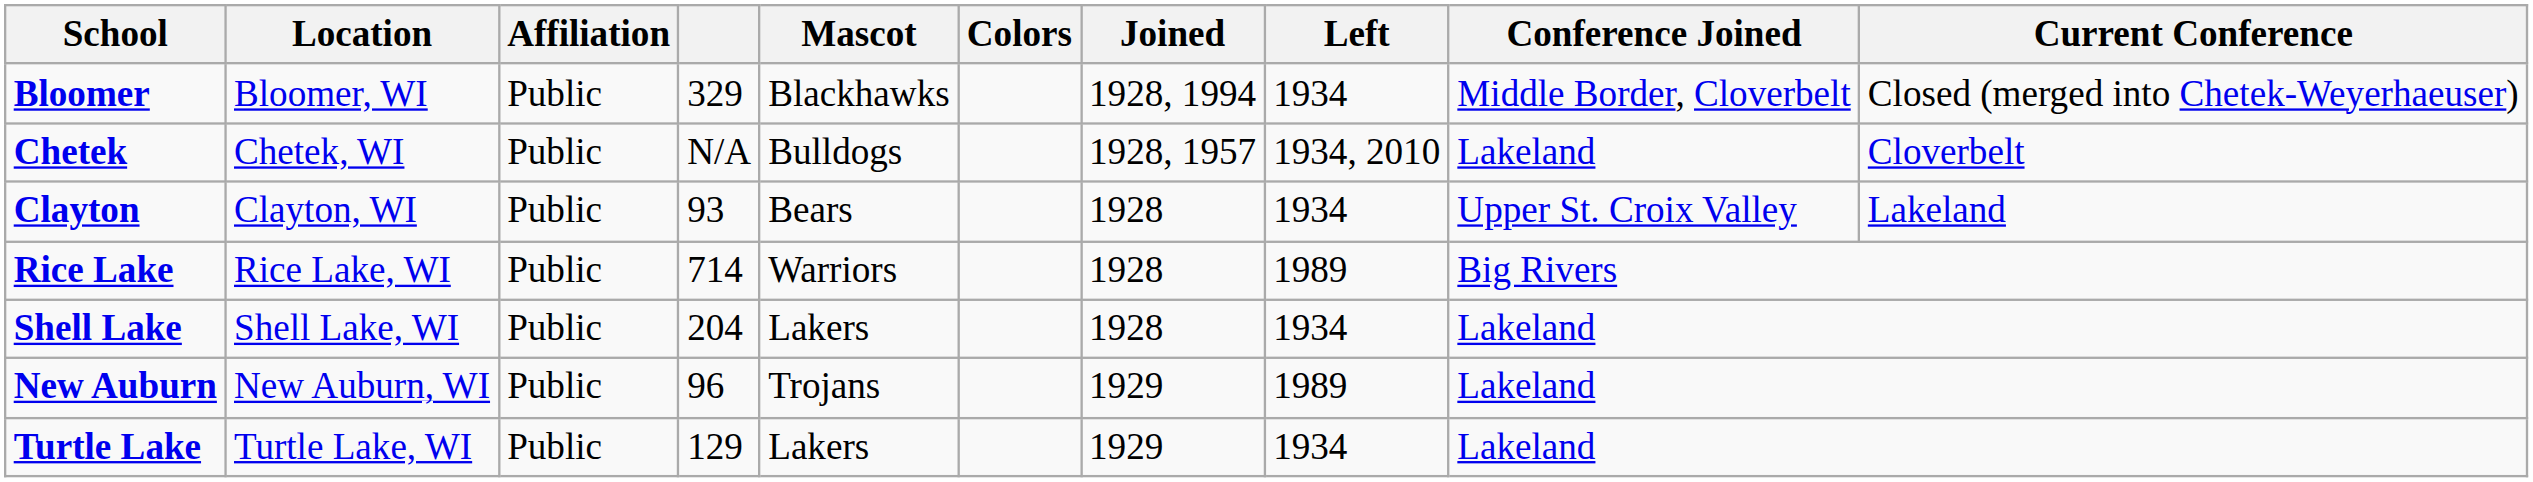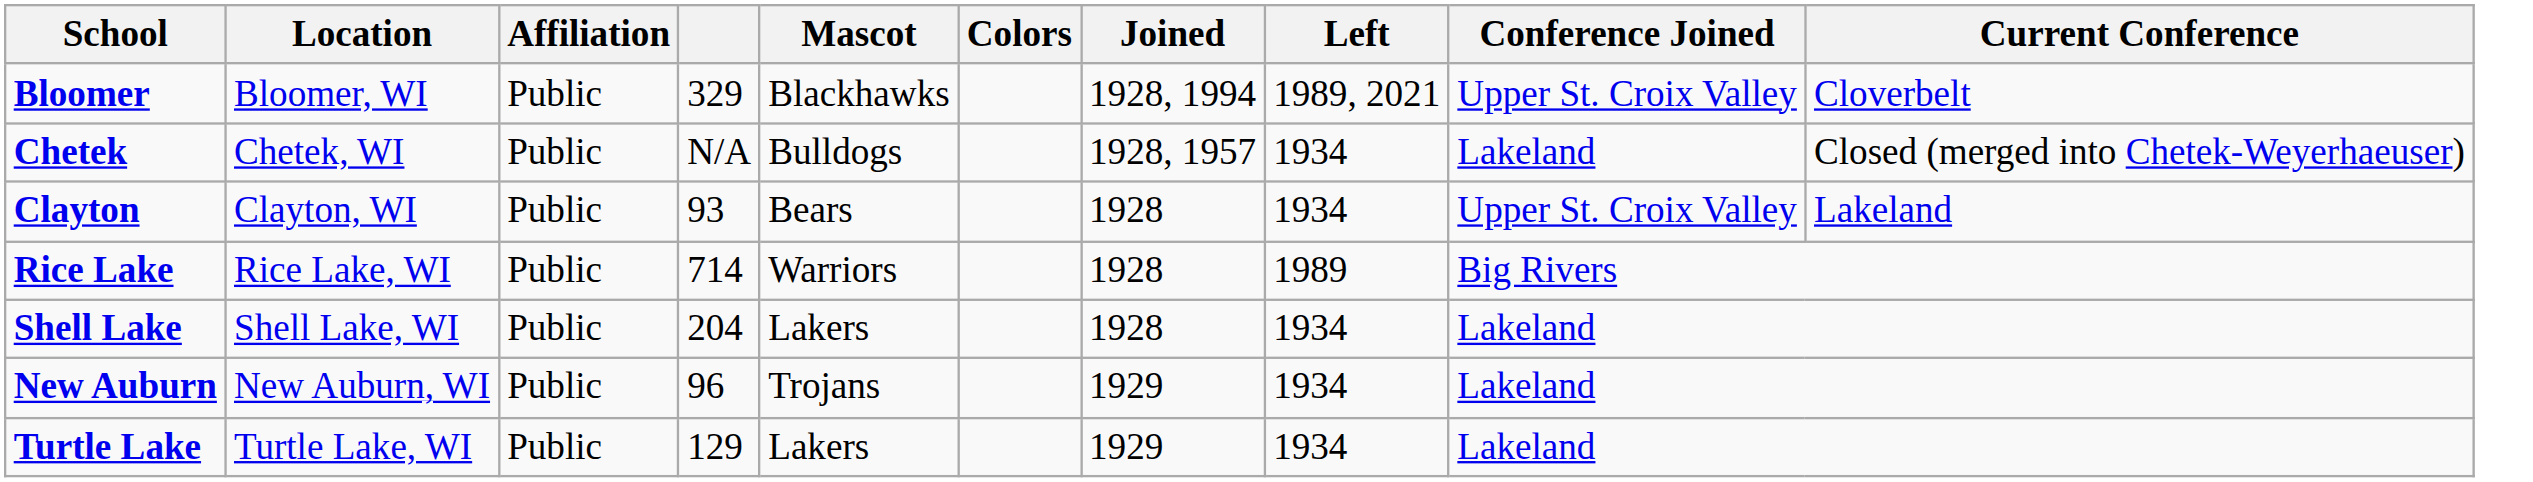Bloomer | Left: 1934 -> 1989, 2021
Bloomer | Conference Joined: Middle Border, Cloverbelt -> Upper St. Croix Valley
Bloomer | Current Conference: Closed (merged into Chetek-Weyerhaeuser) -> Cloverbelt
Chetek | Left: 1934, 2010 -> 1934
Chetek | Current Conference: Cloverbelt -> Closed (merged into Chetek-Weyerhaeuser)
New Auburn | Left: 1989 -> 1934
